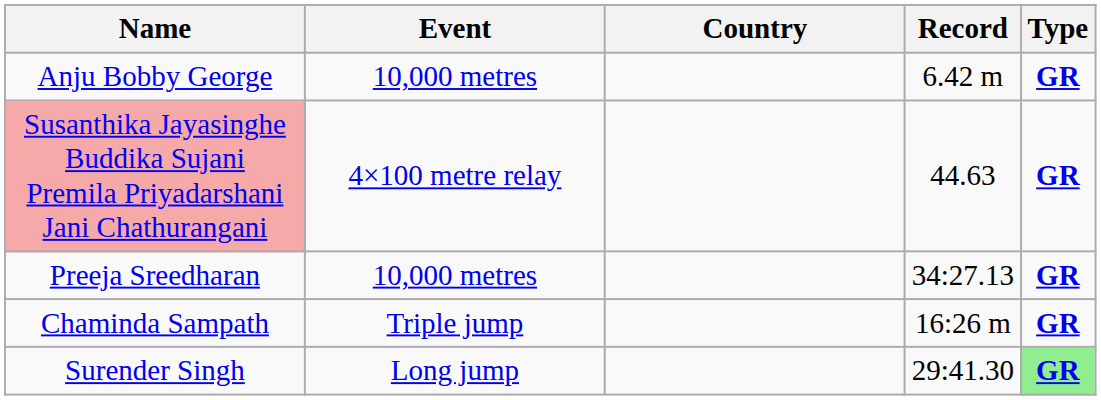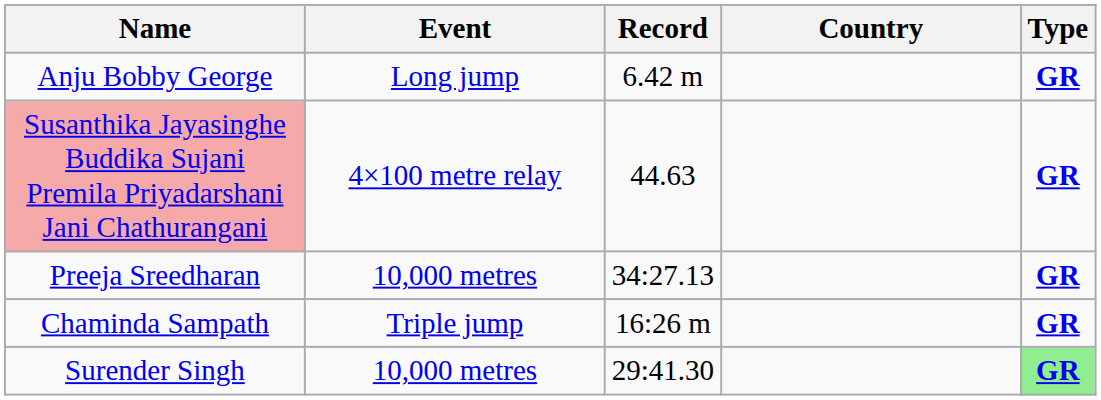columns swapped: Country <-> Record
Anju Bobby George | Event: 10,000 metres -> Long jump
Surender Singh | Event: Long jump -> 10,000 metres
